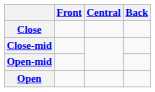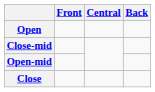rows swapped: Close <-> Open
